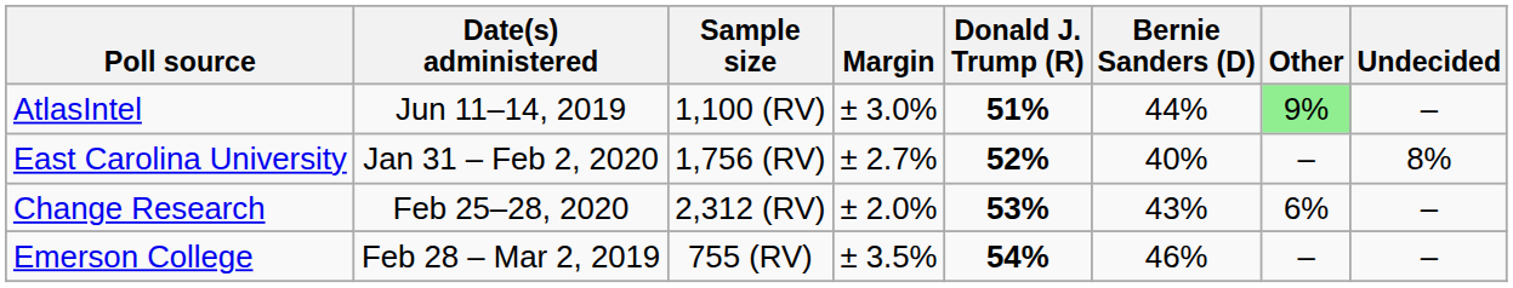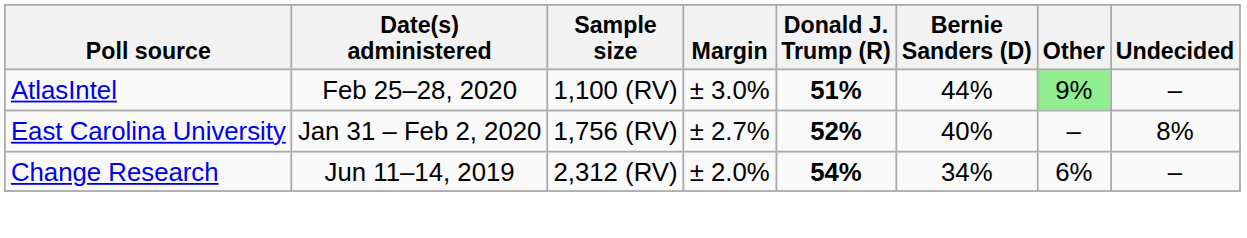AtlasIntel | Date(s) administered: Jun 11–14, 2019 -> Feb 25–28, 2020
Change Research | Date(s) administered: Feb 25–28, 2020 -> Jun 11–14, 2019
Change Research | Donald J. Trump (R): 53% -> 54%
Change Research | Bernie Sanders (D): 43% -> 34%
- row: Emerson College | Feb 28 – Mar 2, 2019 | 755 (RV) | ± 3.5% | 54% | 46% | – | –
